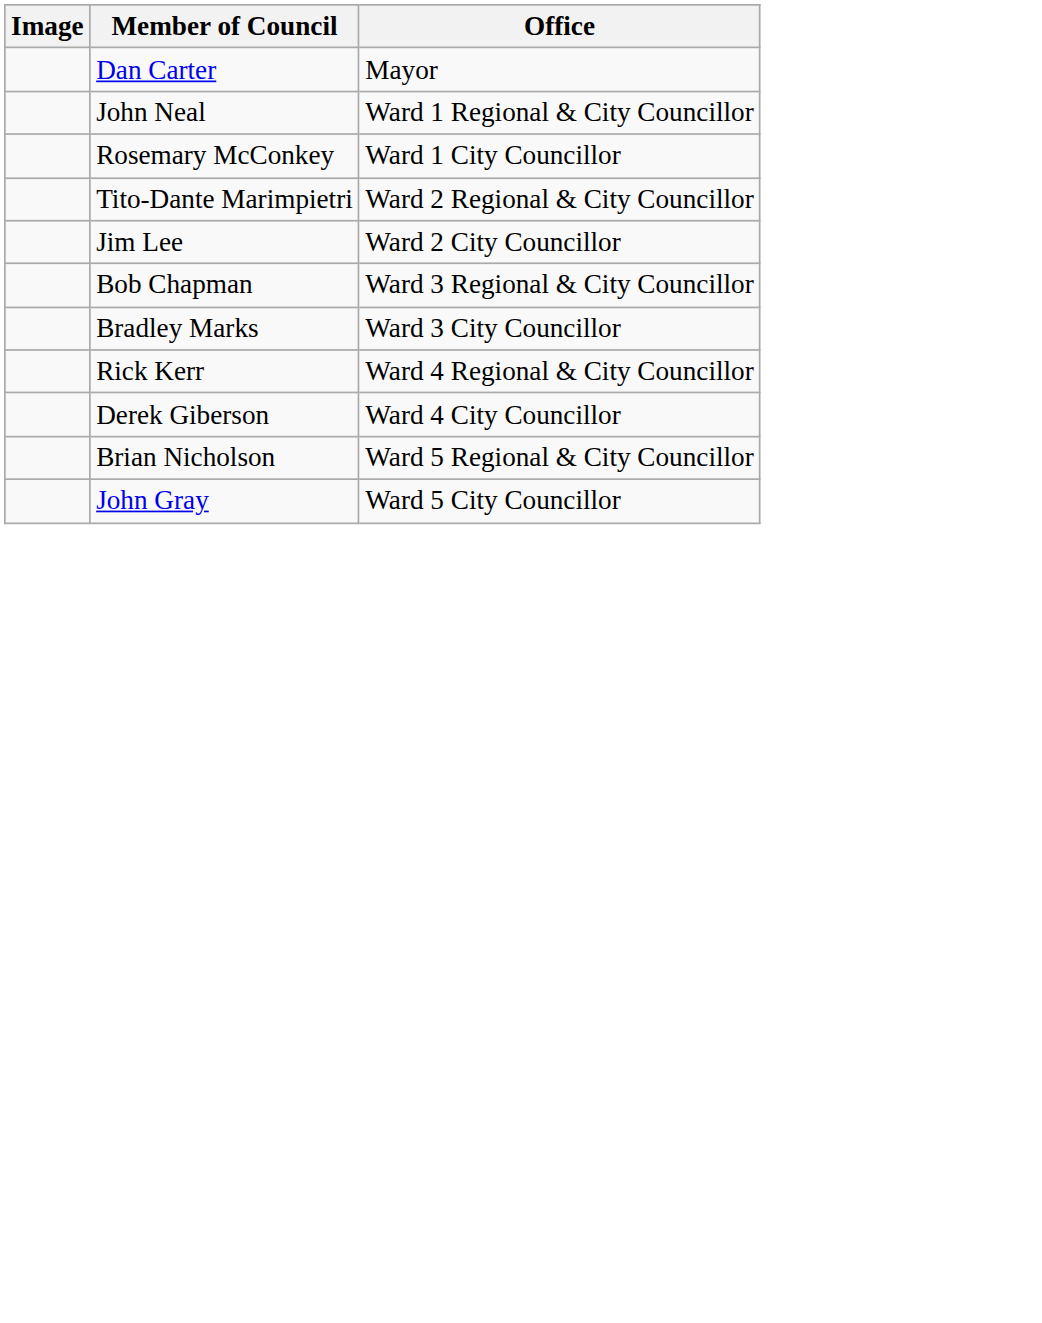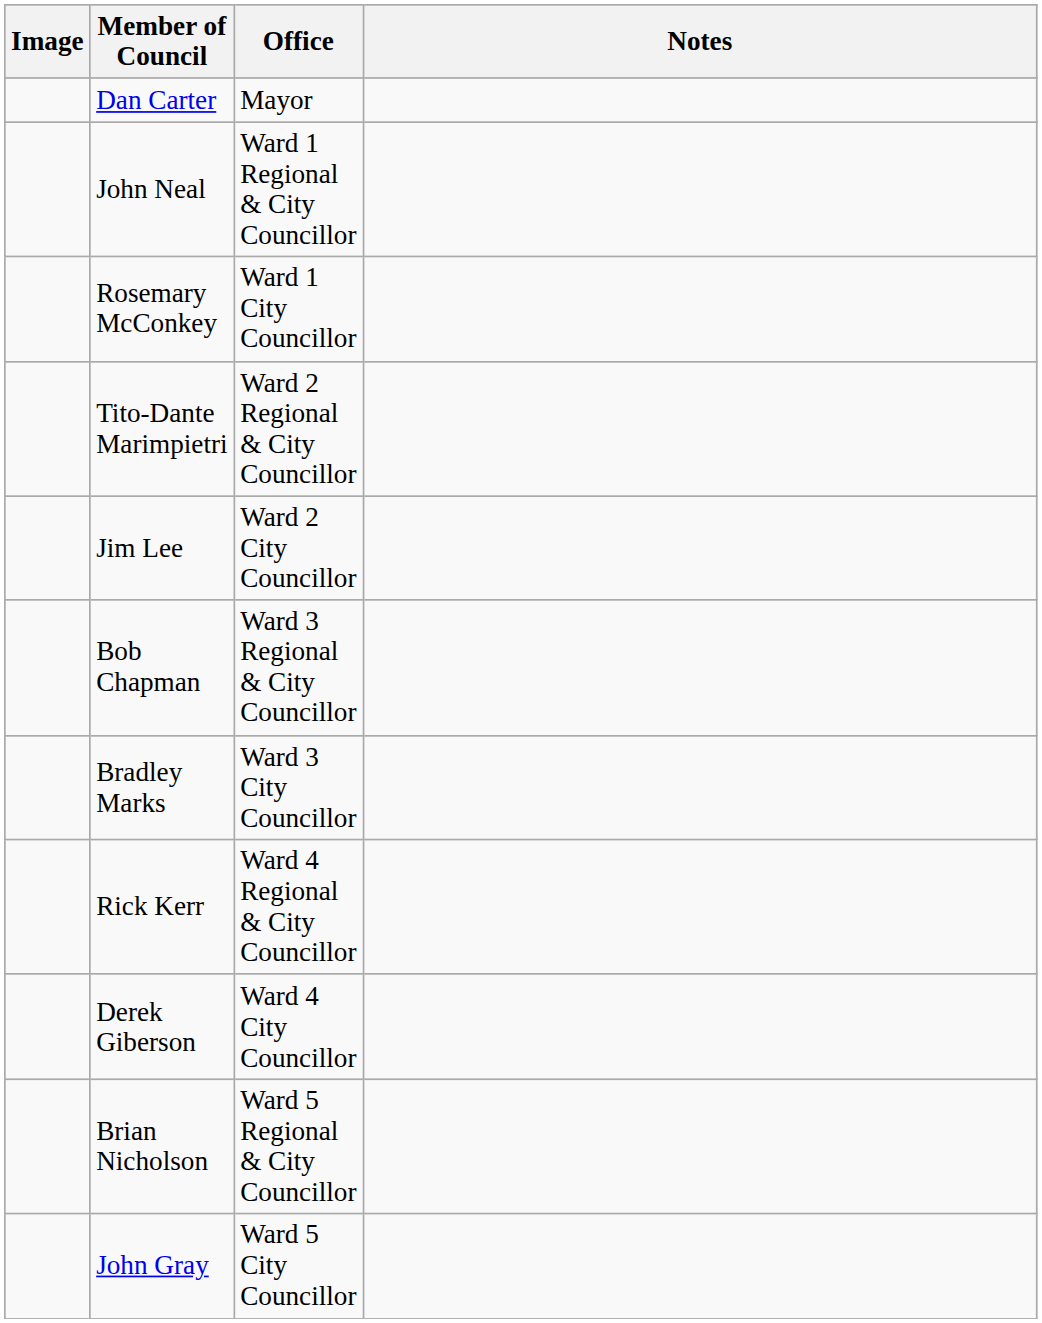+ column: Notes
